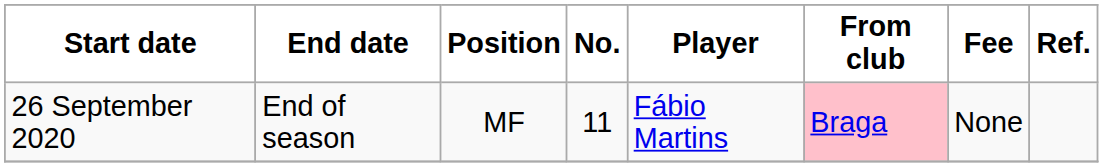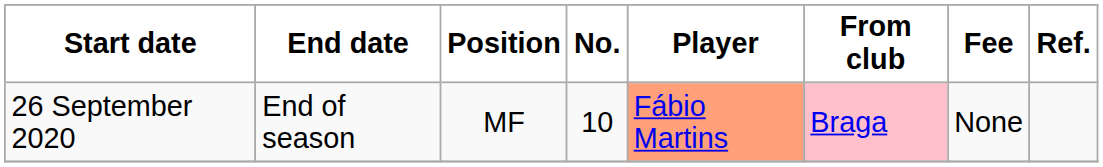26 September 2020 | No.: 11 -> 10
26 September 2020 | Player: no background -> lightsalmon background
